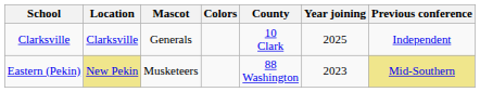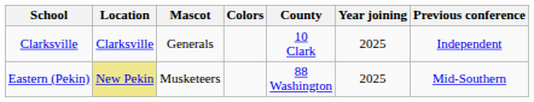Eastern (Pekin) | Year joining: 2023 -> 2025
Eastern (Pekin) | Previous conference: khaki background -> no background
